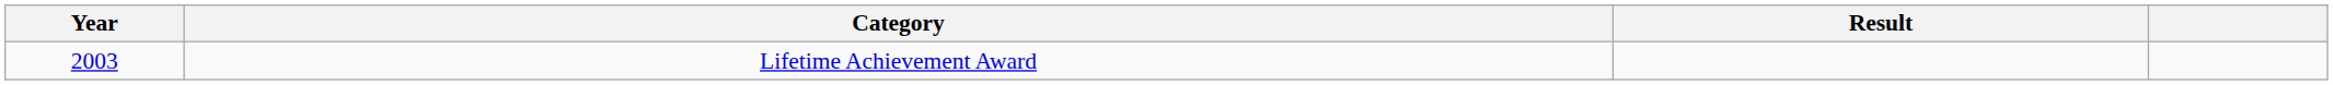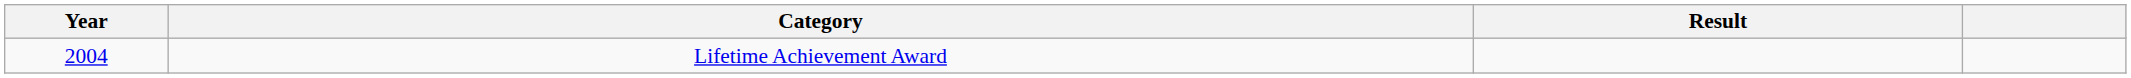Lifetime Achievement Award | Year: 2003 -> 2004
